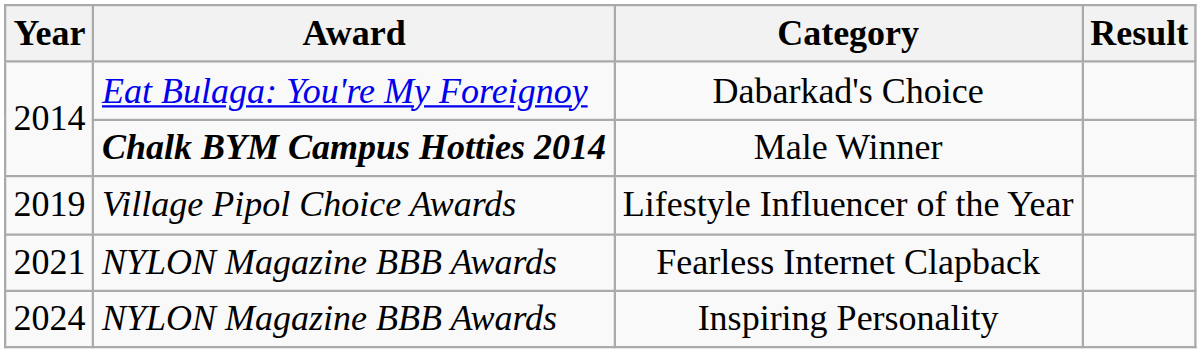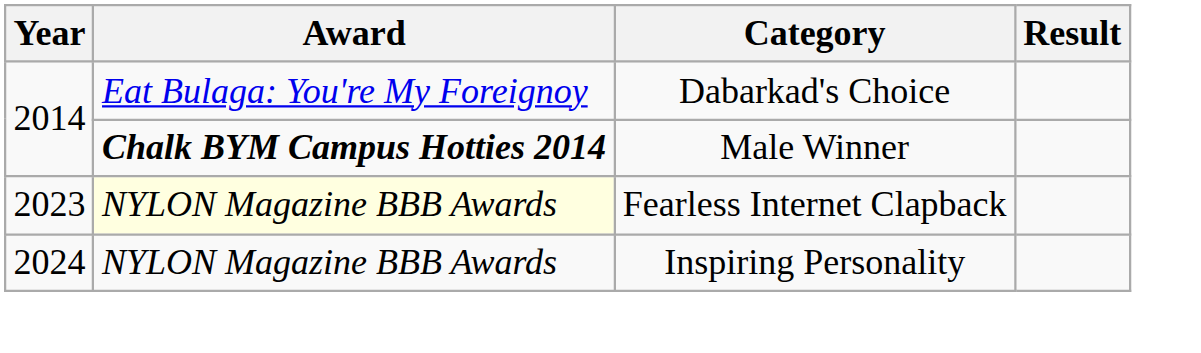- row: 2019 | Village Pipol Choice Awards | Lifestyle Influencer of the Year
Fearless Internet Clapback | Year: 2021 -> 2023
Fearless Internet Clapback | Award: no background -> lightyellow background
